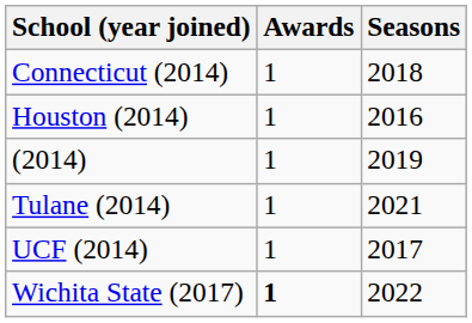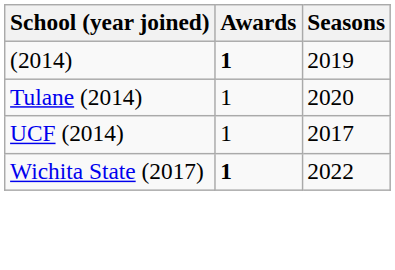- row: Connecticut (2014) | 1 | 2018
- row: Houston (2014) | 1 | 2016
(2014) | Awards: normal -> bold
Tulane (2014) | Seasons: 2021 -> 2020
